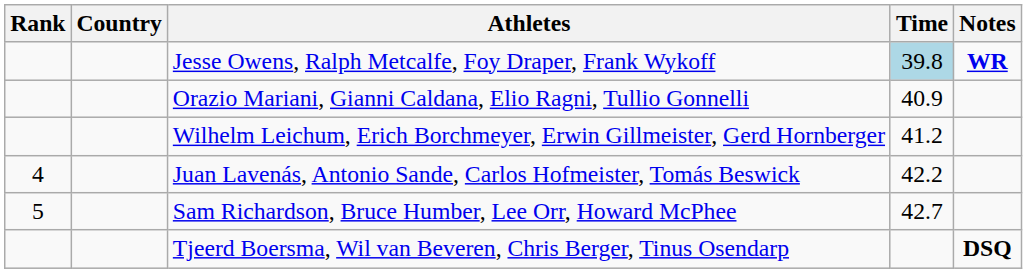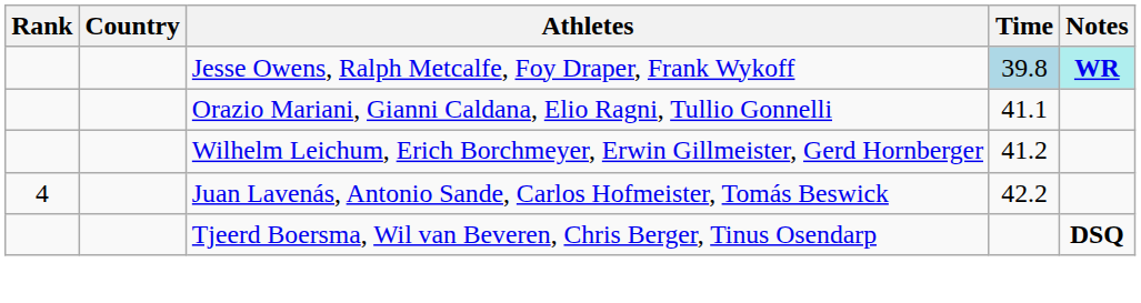Jesse Owens, Ralph Metcalfe, Foy Draper, Frank Wykoff | Notes: no background -> paleturquoise background
Orazio Mariani, Gianni Caldana, Elio Ragni, Tullio Gonnelli | Time: 40.9 -> 41.1
- row: 5 | Sam Richardson, Bruce Humber, Lee Orr, Howard McPhee | 42.7
